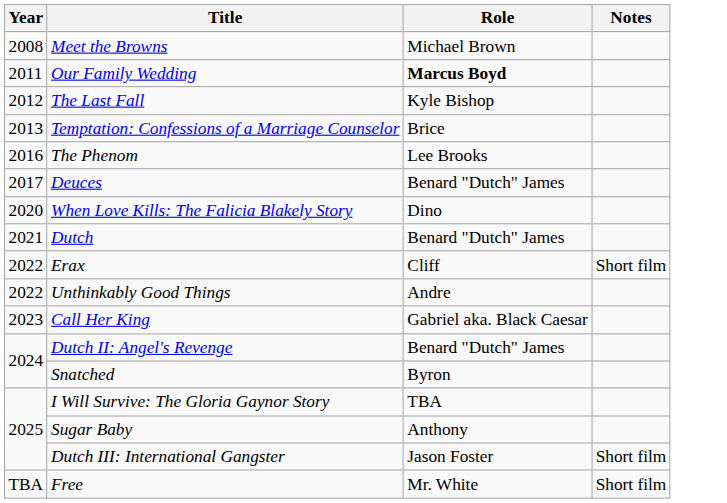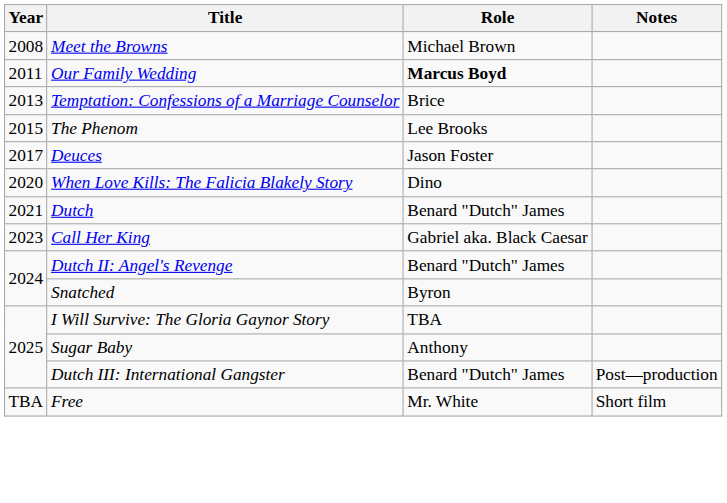- row: 2012 | The Last Fall | Kyle Bishop
The Phenom | Year: 2016 -> 2015
Deuces | Role: Benard "Dutch" James -> Jason Foster
- row: 2022 | Erax | Cliff | Short film
- row: 2022 | Unthinkably Good Things | Andre
Dutch III: International Gangster | Role: Jason Foster -> Benard "Dutch" James
Dutch III: International Gangster | Notes: Short film -> Post—production
